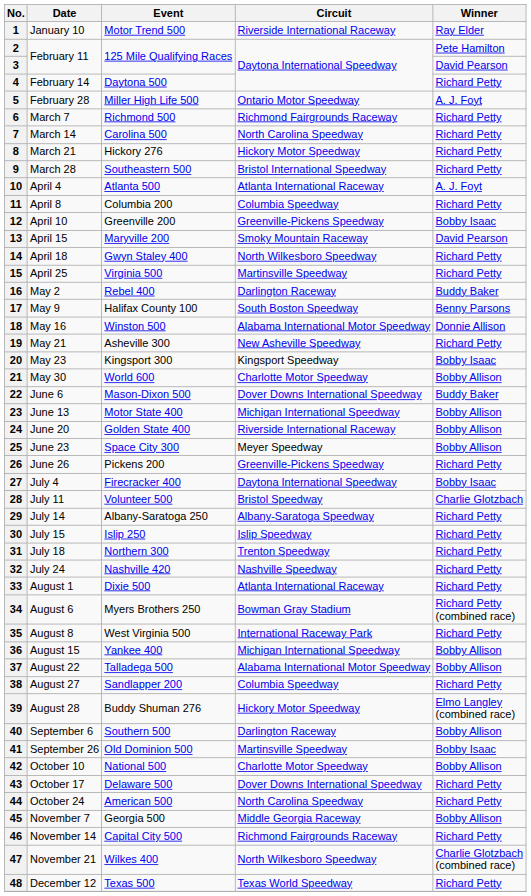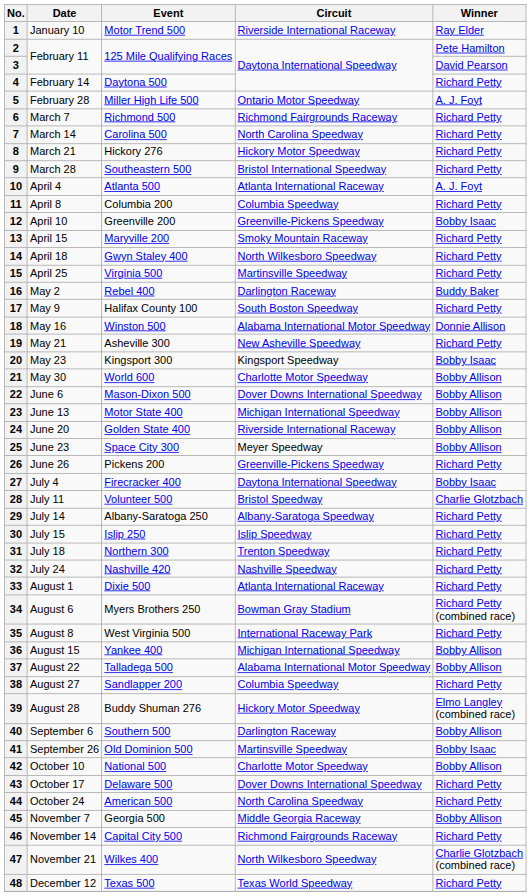13 | Winner: David Pearson -> Richard Petty
17 | Winner: Benny Parsons -> Richard Petty
22 | Winner: Buddy Baker -> Bobby Allison
